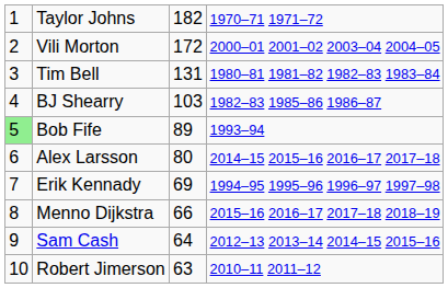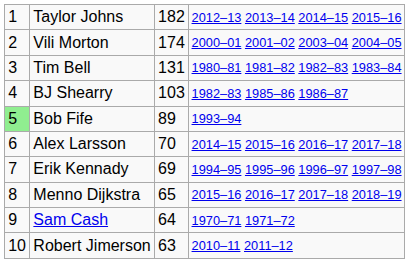Taylor Johns | column 4: 1970–71 1971–72 -> 2012–13 2013–14 2014–15 2015–16
Vili Morton | column 3: 172 -> 174
Alex Larsson | column 3: 80 -> 70
Menno Dijkstra | column 3: 66 -> 65
Sam Cash | column 4: 2012–13 2013–14 2014–15 2015–16 -> 1970–71 1971–72
